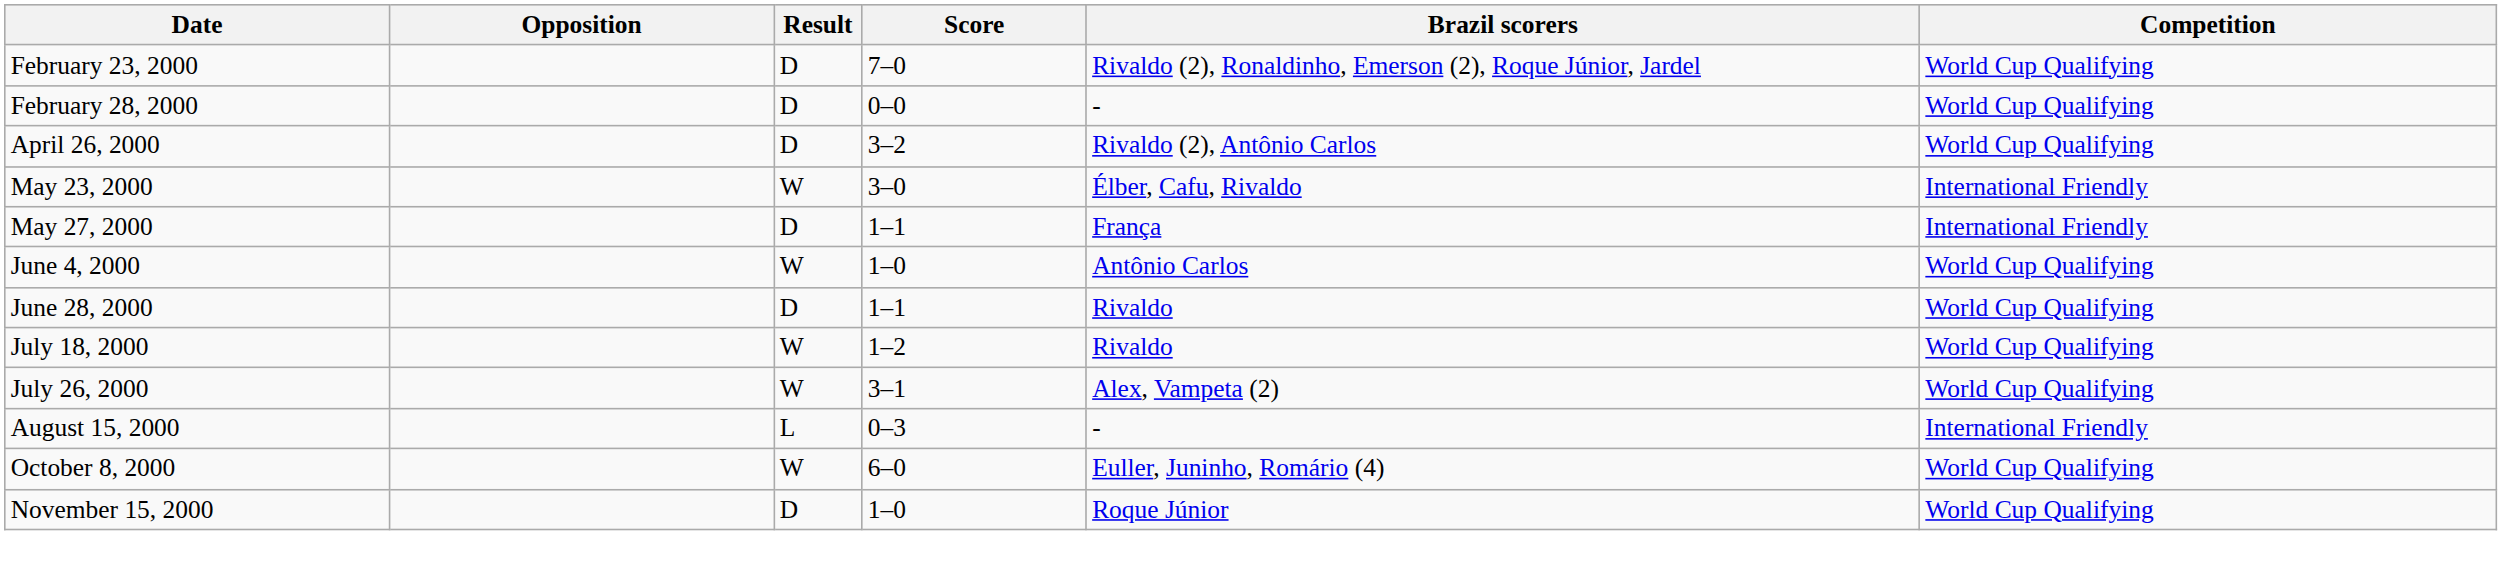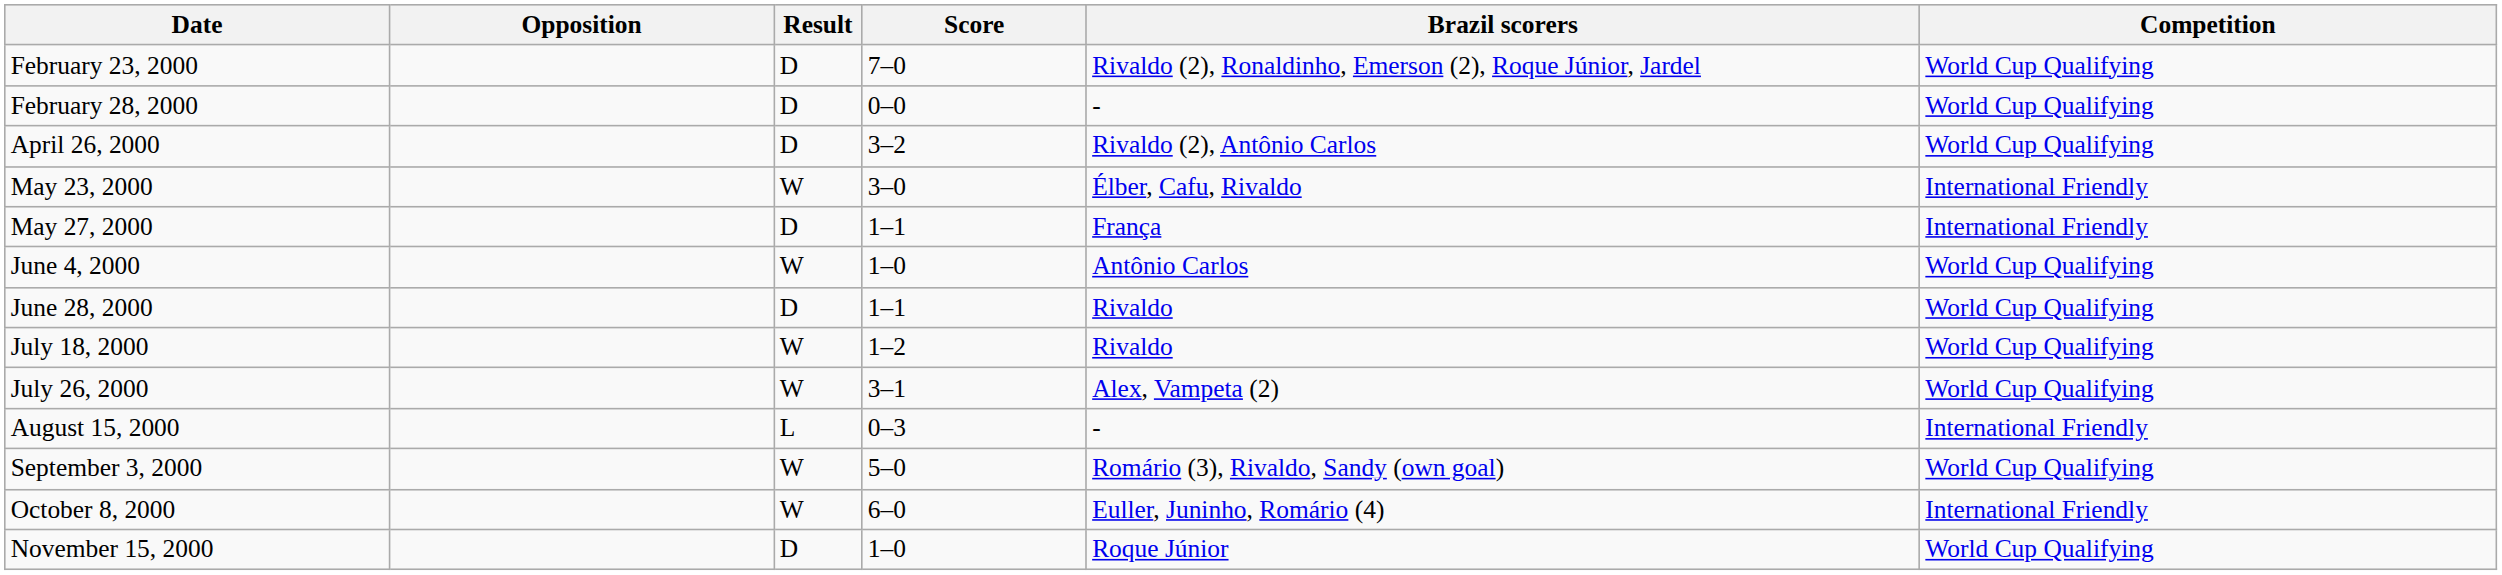+ row: September 3, 2000 | W | 5–0 | Romário (3), Rivaldo, Sandy (own goal) | World Cup Qualifying
October 8, 2000 | Competition: World Cup Qualifying -> International Friendly
